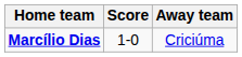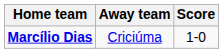columns swapped: Score <-> Away team
